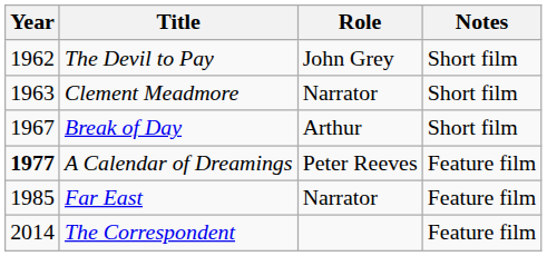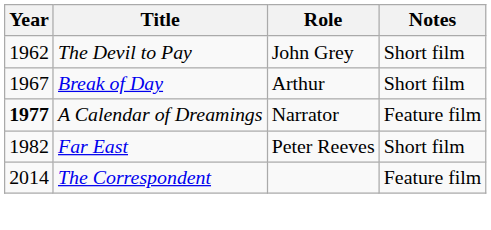- row: 1963 | Clement Meadmore | Narrator | Short film
A Calendar of Dreamings | Role: Peter Reeves -> Narrator
Far East | Year: 1985 -> 1982
Far East | Role: Narrator -> Peter Reeves
Far East | Notes: Feature film -> Short film
